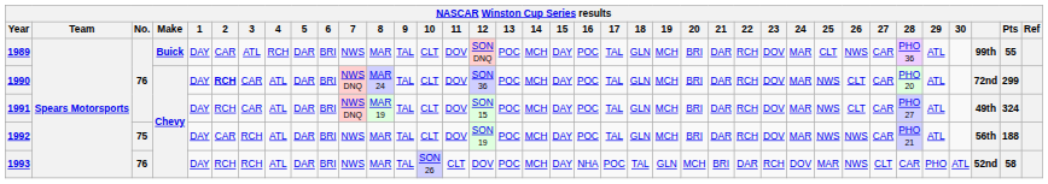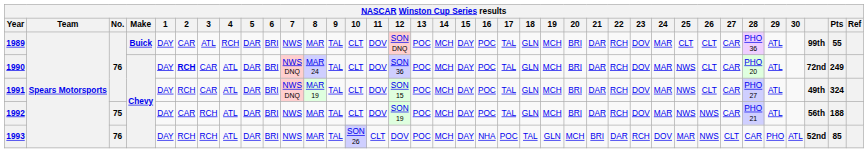1989 | 26: NWS -> CLT
1990 | Pts: 299 -> 249
1993 | Pts: 58 -> 85
